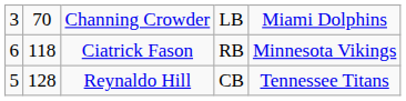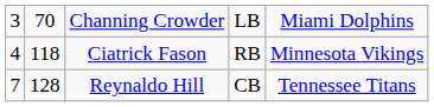Ciatrick Fason | column 1: 6 -> 4
Reynaldo Hill | column 1: 5 -> 7
